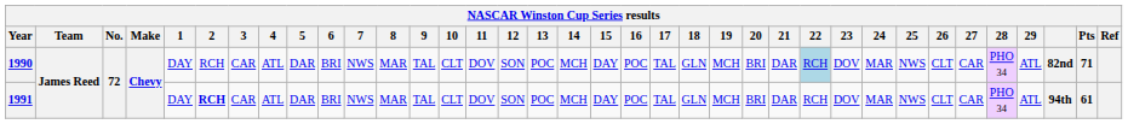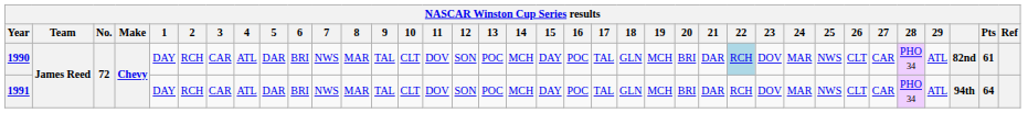1990 | Pts: 71 -> 61
1991 | 2: bold -> normal
1991 | Pts: 61 -> 64
